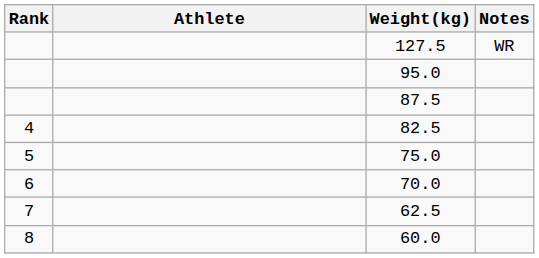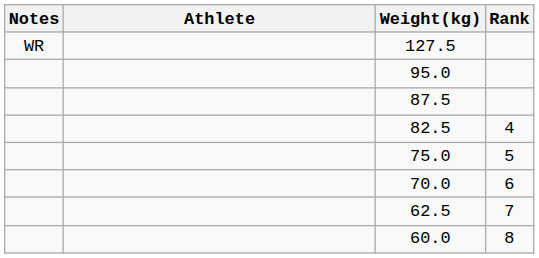columns swapped: Rank <-> Notes
